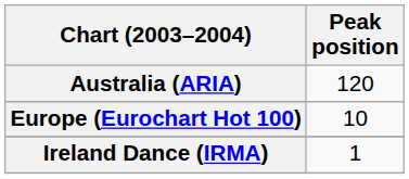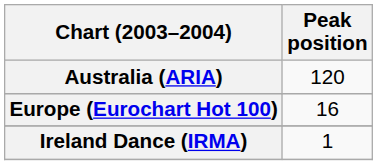Europe (Eurochart Hot 100) | Peak position: 10 -> 16
